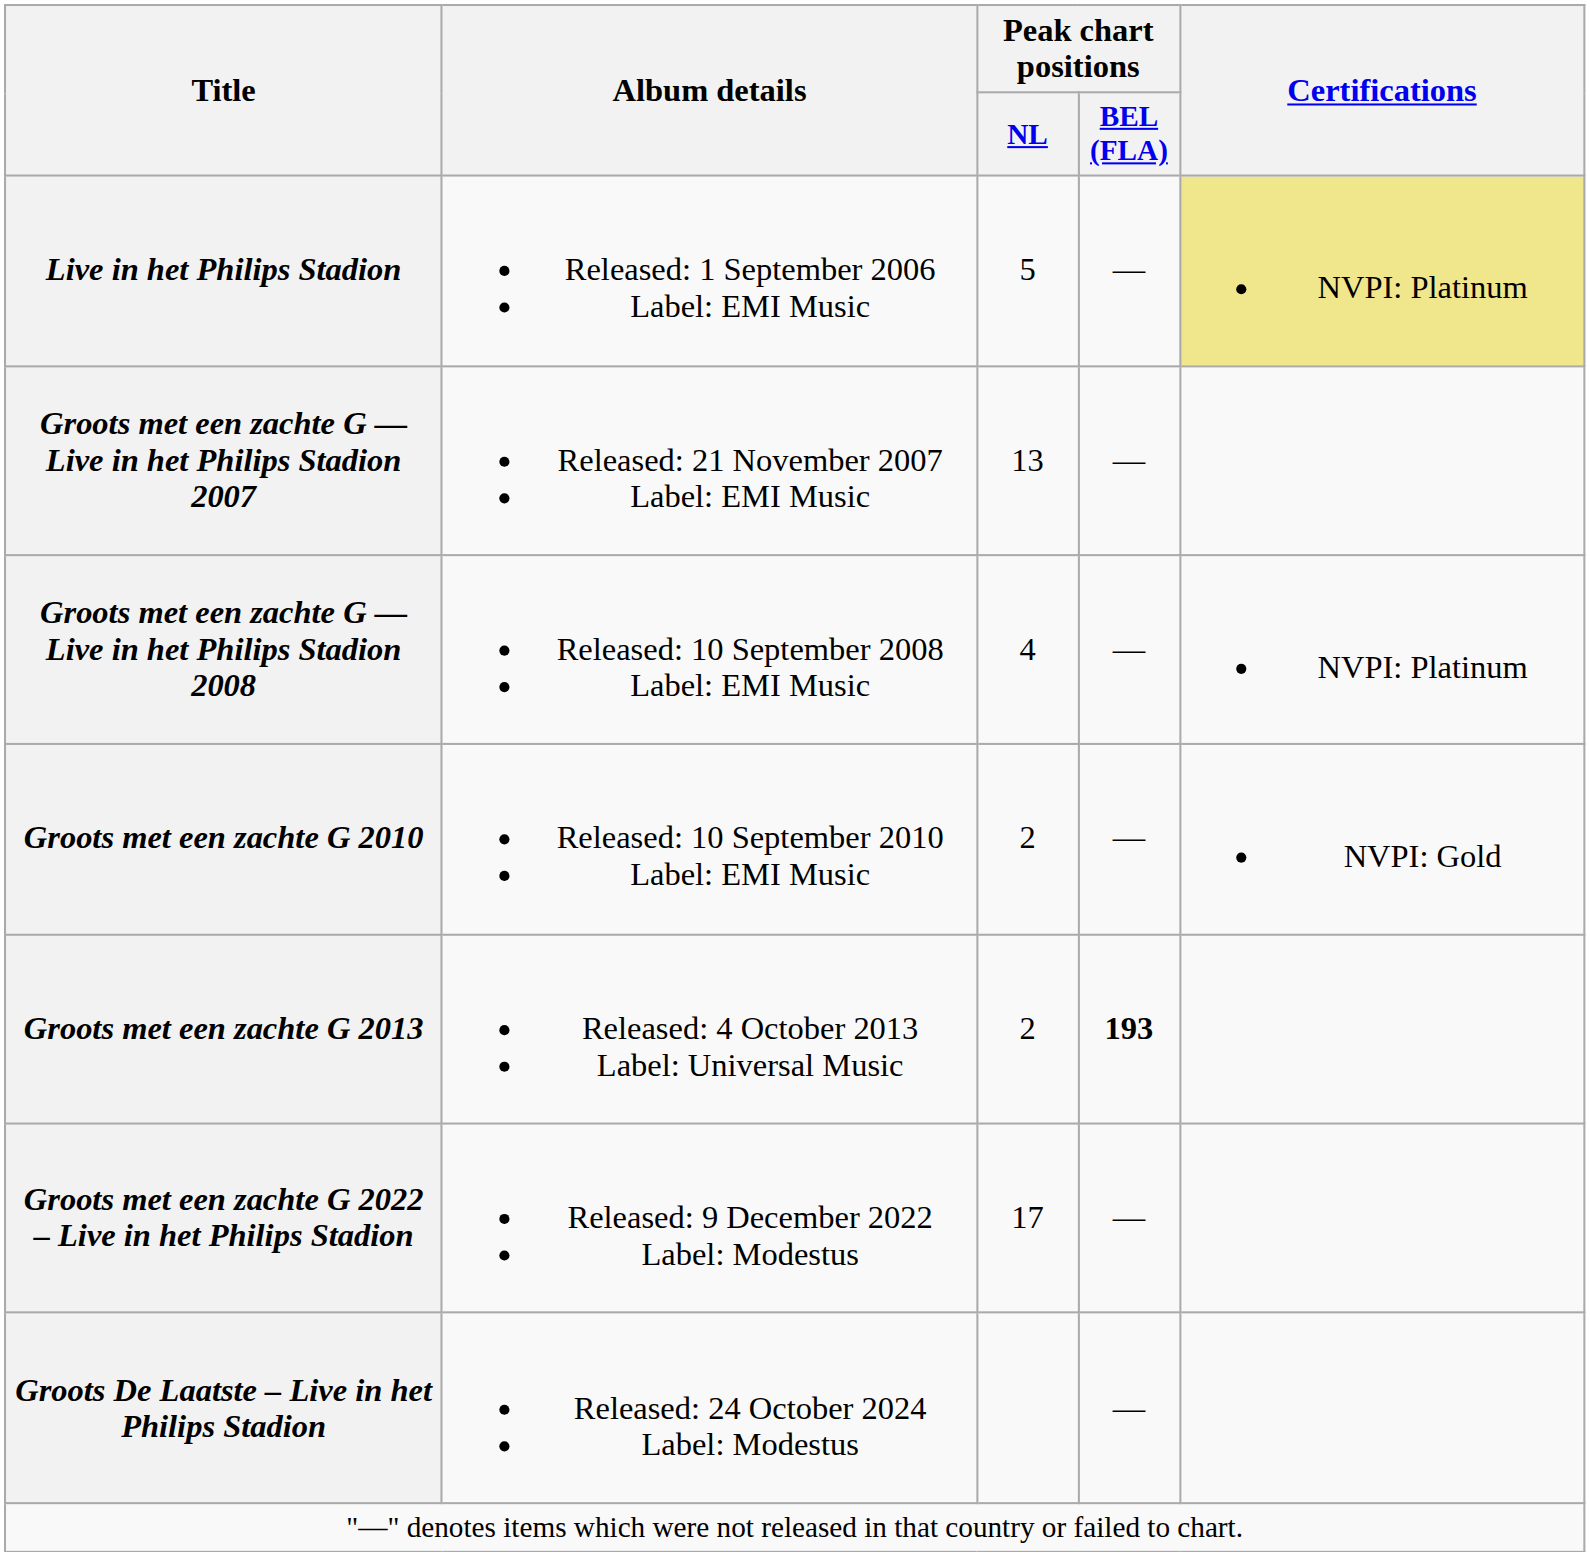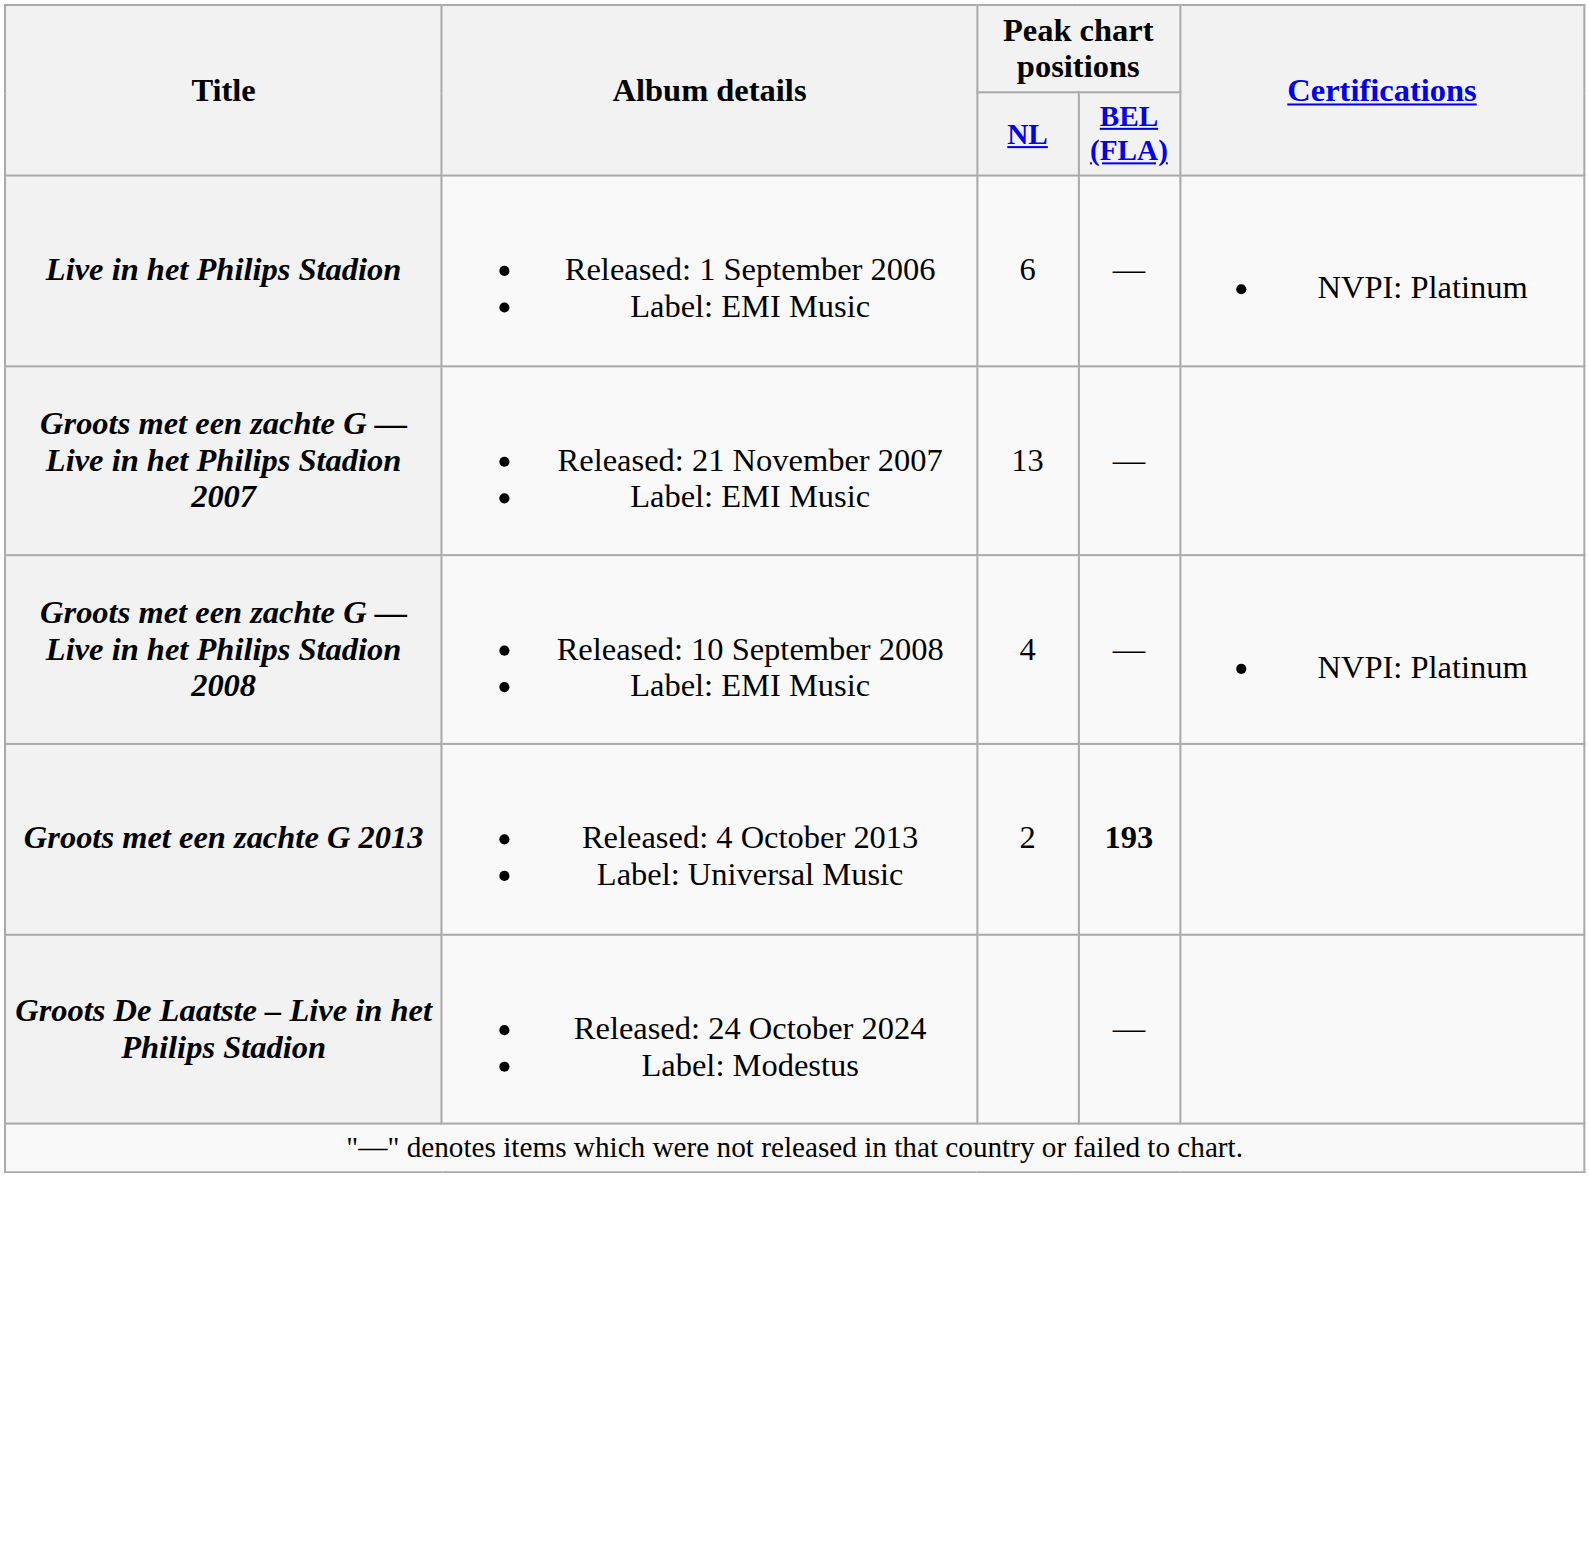Live in het Philips Stadion | Peak chart positions / NL: 5 -> 6
Live in het Philips Stadion | Certifications: khaki background -> no background
- row: Groots met een zachte G 2010 | Released: 10 September 2010 Label: EMI Music | 2 | — | NVPI: Gold
- row: Groots met een zachte G 2022 – Live in het Philips Stadion | Released: 9 December 2022 Label: Modestus | 17 | —
